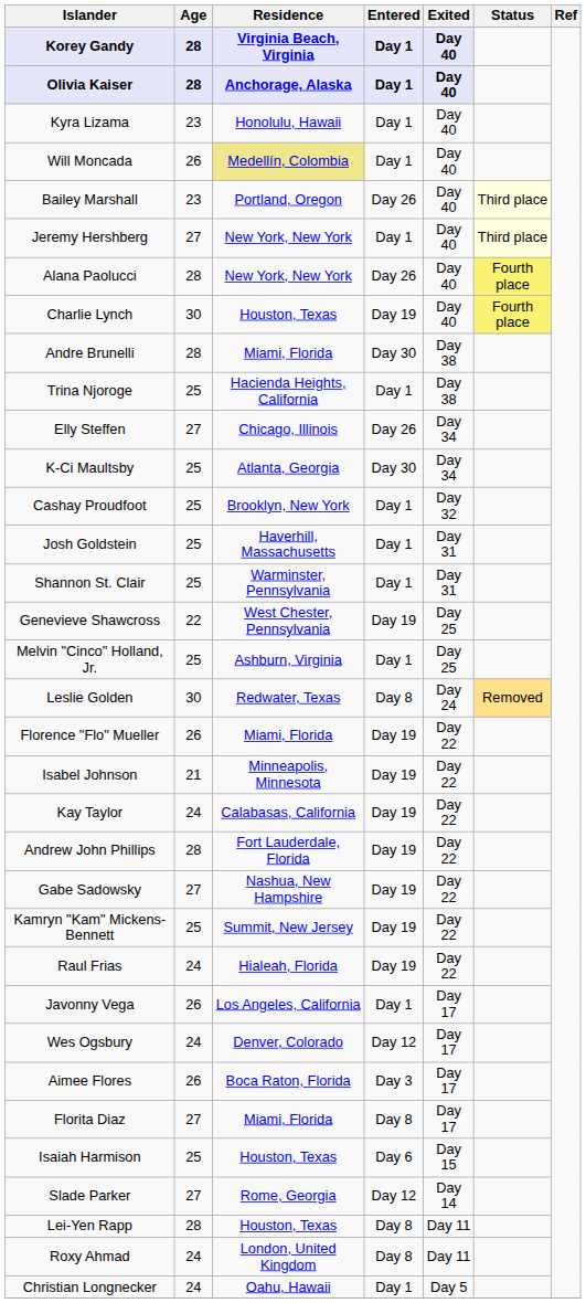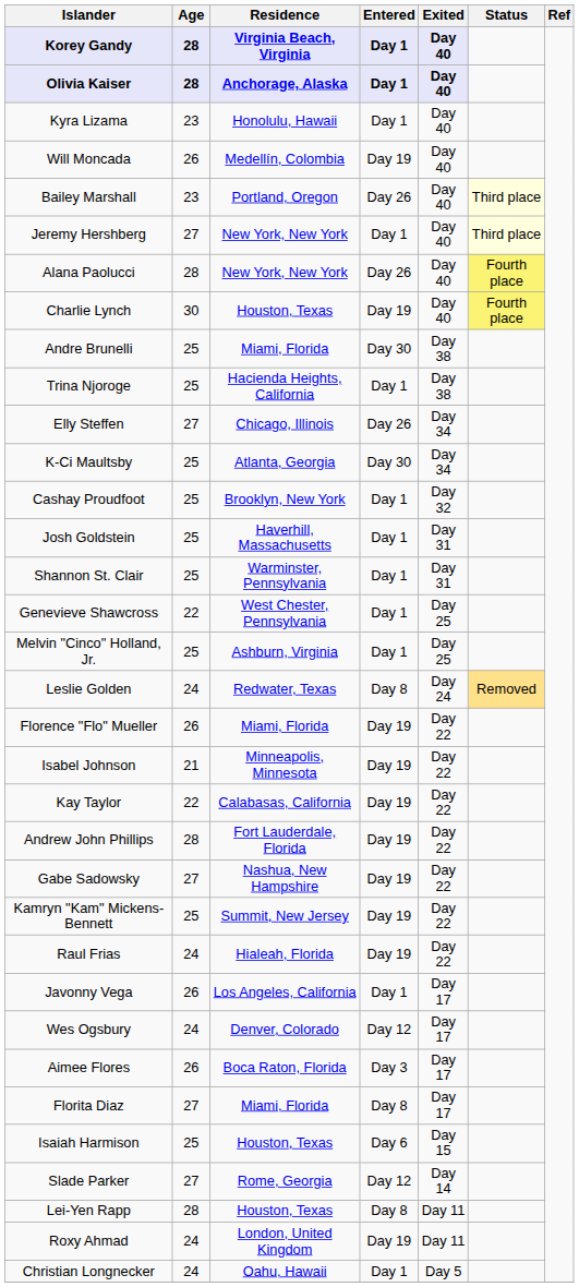Will Moncada | Residence: khaki background -> no background
Will Moncada | Entered: Day 1 -> Day 19
Andre Brunelli | Age: 28 -> 25
Genevieve Shawcross | Entered: Day 19 -> Day 1
Leslie Golden | Age: 30 -> 24
Kay Taylor | Age: 24 -> 22
Roxy Ahmad | Entered: Day 8 -> Day 19
